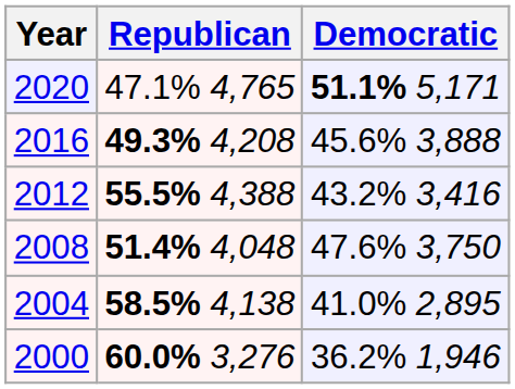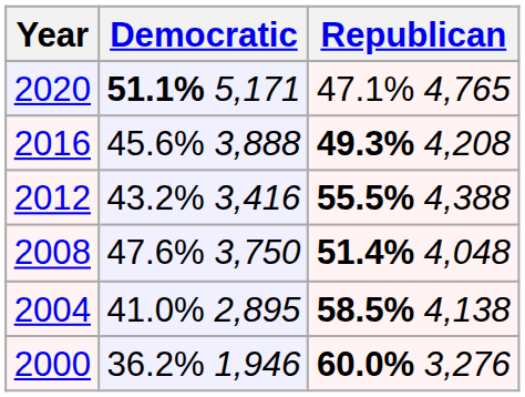columns swapped: Republican <-> Democratic
